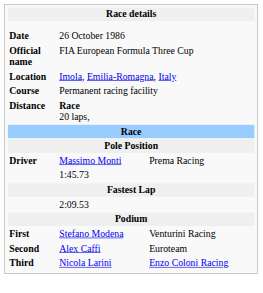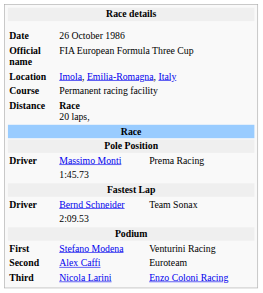+ row: Driver | Bernd Schneider | Team Sonax
